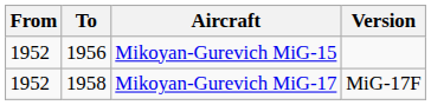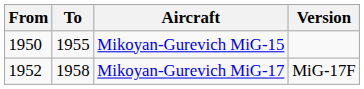Mikoyan-Gurevich MiG-15 | From: 1952 -> 1950
Mikoyan-Gurevich MiG-15 | To: 1956 -> 1955
